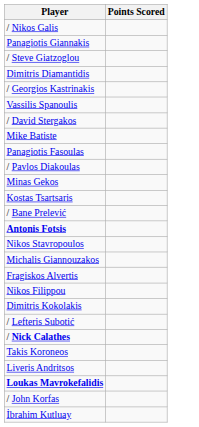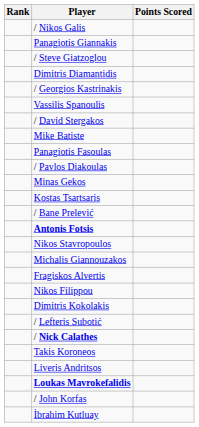+ column: Rank
